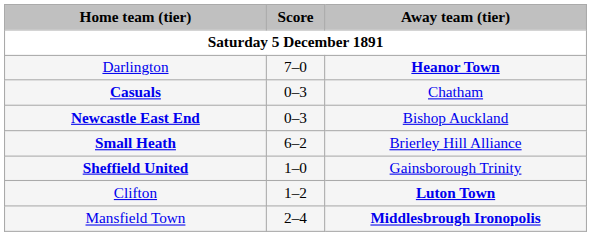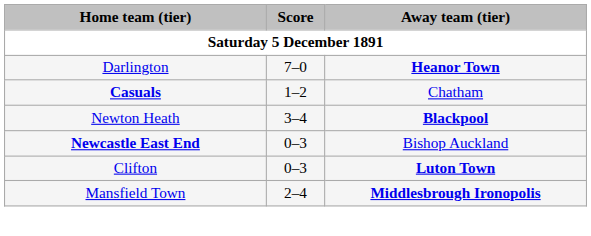Casuals | Score: 0–3 -> 1–2
+ row: Newton Heath | 3–4 | Blackpool
- row: Small Heath | 6–2 | Brierley Hill Alliance
- row: Sheffield United | 1–0 | Gainsborough Trinity
Clifton | Score: 1–2 -> 0–3
